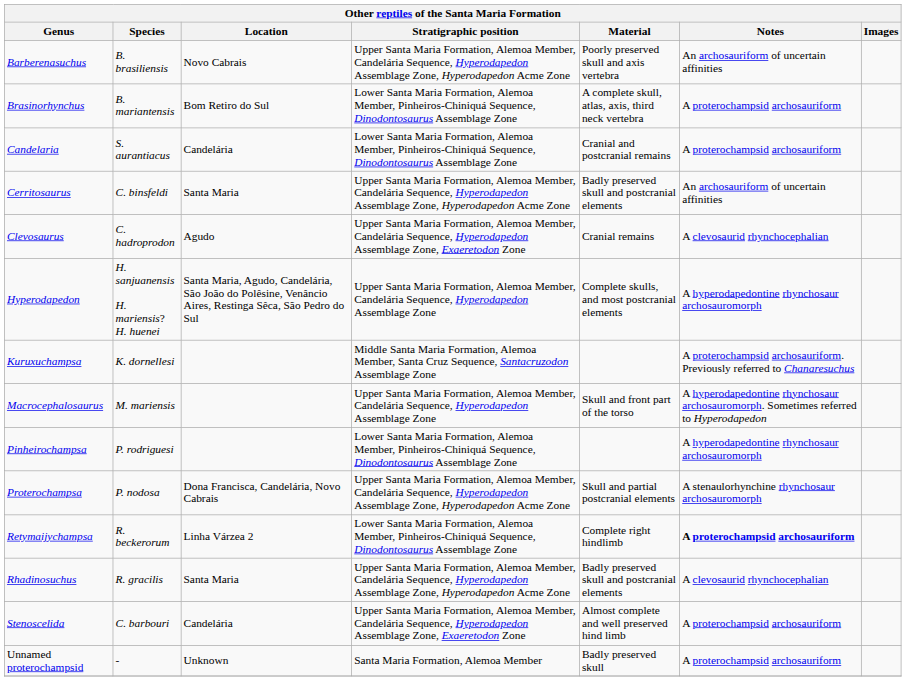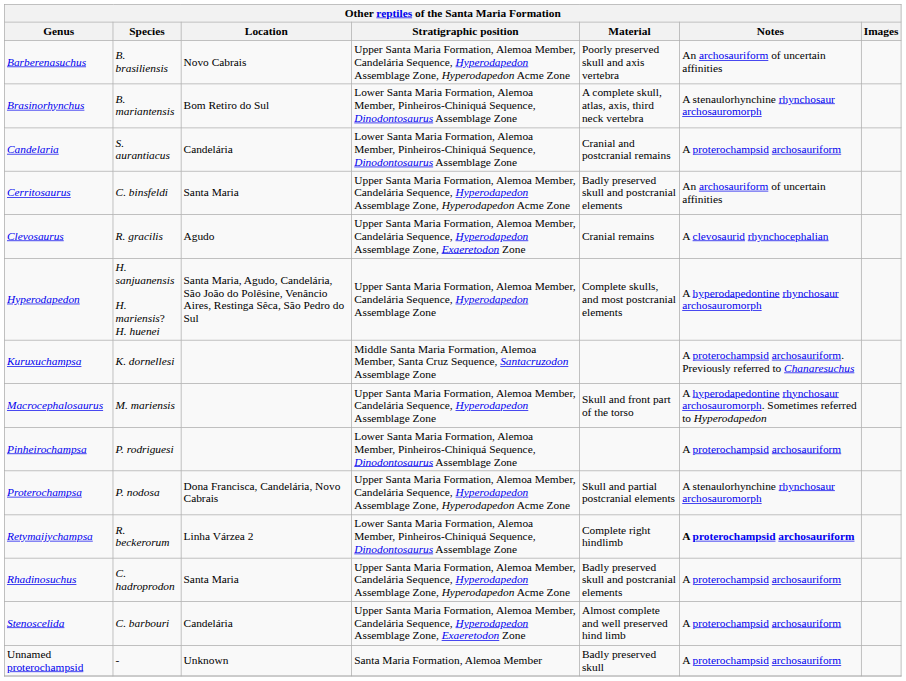Brasinorhynchus | Notes: A proterochampsid archosauriform -> A stenaulorhynchine rhynchosaur archosauromorph
Clevosaurus | Species: C. hadroprodon -> R. gracilis
Pinheirochampsa | Notes: A hyperodapedontine rhynchosaur archosauromorph -> A proterochampsid archosauriform
Rhadinosuchus | Species: R. gracilis -> C. hadroprodon
Rhadinosuchus | Notes: A clevosaurid rhynchocephalian -> A proterochampsid archosauriform
